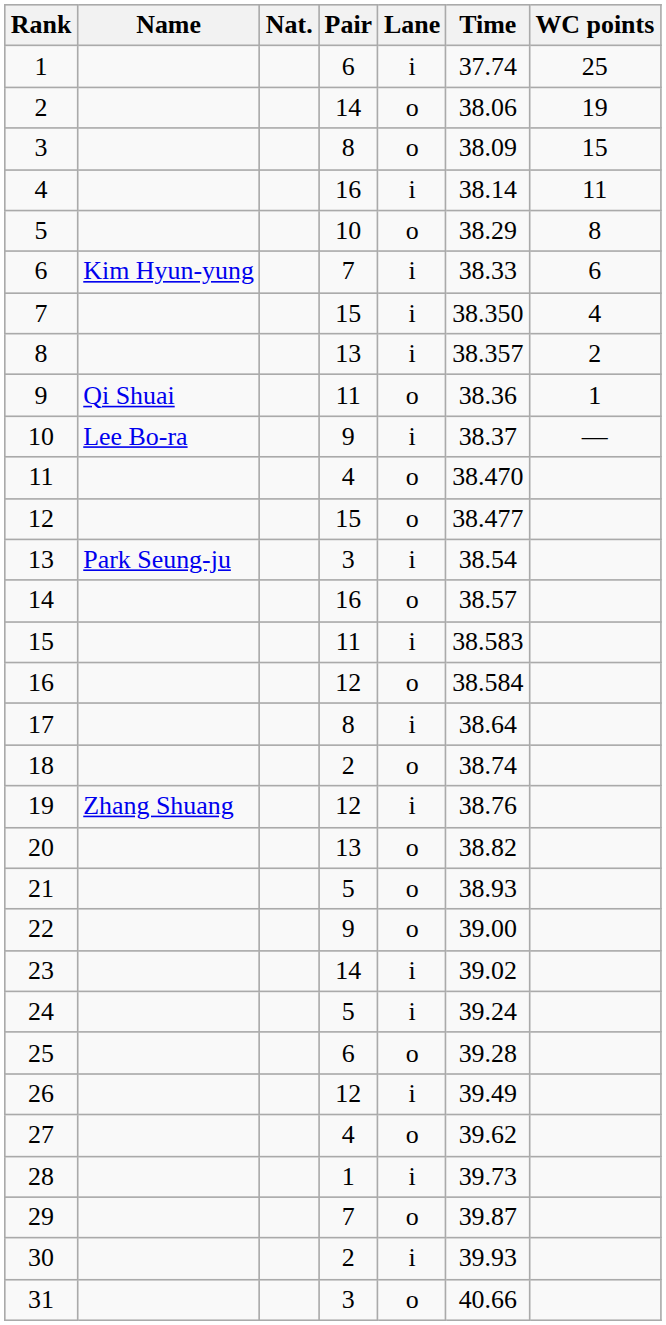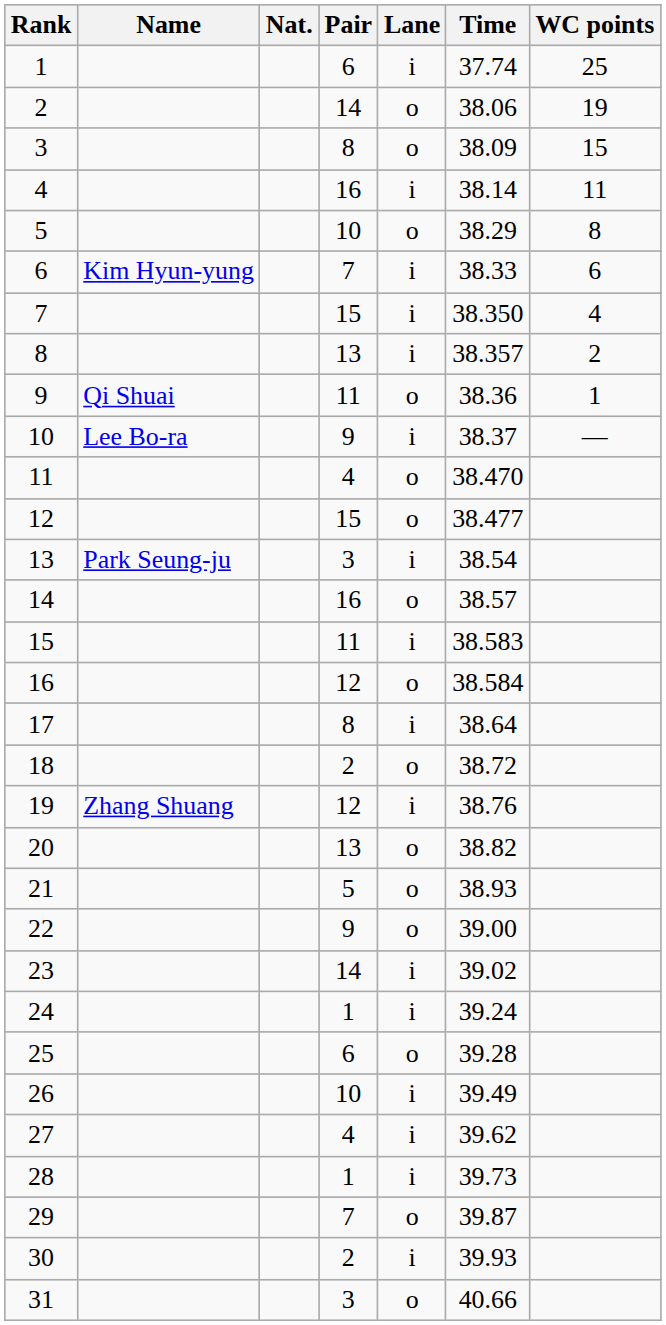18 | Time: 38.74 -> 38.72
24 | Pair: 5 -> 1
26 | Pair: 12 -> 10
27 | Lane: o -> i
